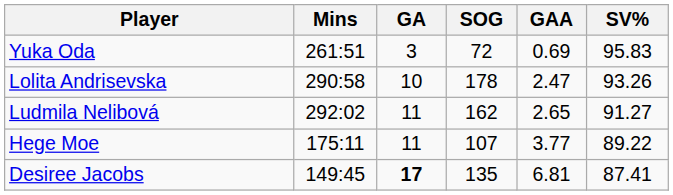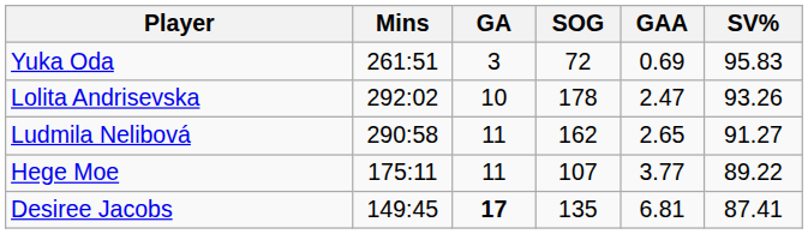Lolita Andrisevska | Mins: 290:58 -> 292:02
Ludmila Nelibová | Mins: 292:02 -> 290:58
